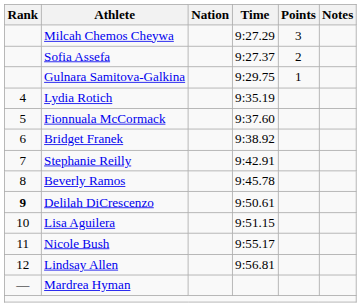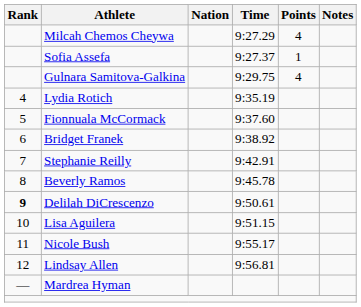Milcah Chemos Cheywa | Points: 3 -> 4
Sofia Assefa | Points: 2 -> 1
Gulnara Samitova-Galkina | Points: 1 -> 4
